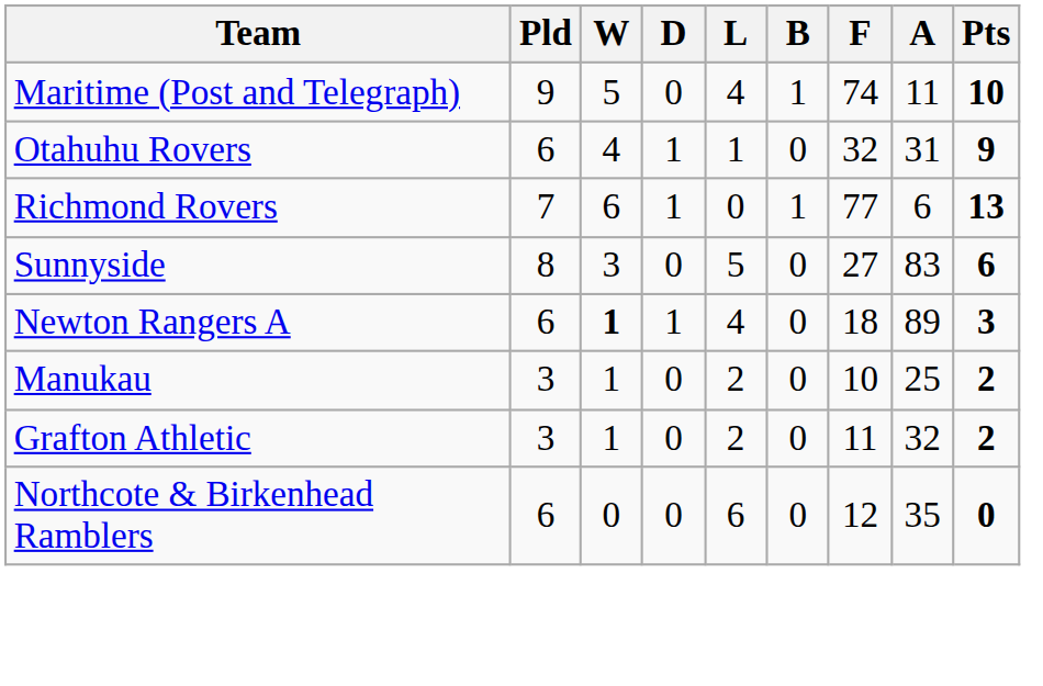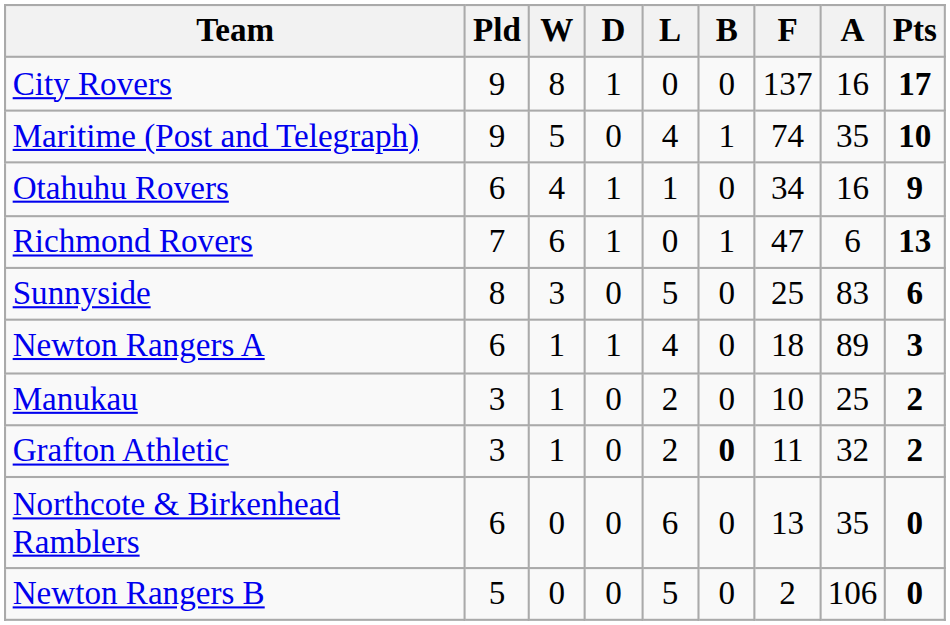+ row: City Rovers | 9 | 8 | 1 | 0 | 0 | 137 | 16 | 17
Maritime (Post and Telegraph) | A: 11 -> 35
Otahuhu Rovers | F: 32 -> 34
Otahuhu Rovers | A: 31 -> 16
Richmond Rovers | F: 77 -> 47
Sunnyside | F: 27 -> 25
Newton Rangers A | W: bold -> normal
Grafton Athletic | B: normal -> bold
Northcote & Birkenhead Ramblers | F: 12 -> 13
+ row: Newton Rangers B | 5 | 0 | 0 | 5 | 0 | 2 | 106 | 0
